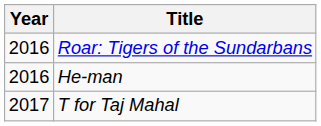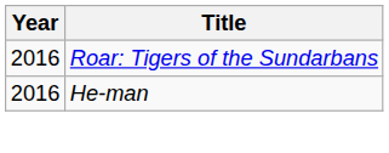- row: 2017 | T for Taj Mahal
